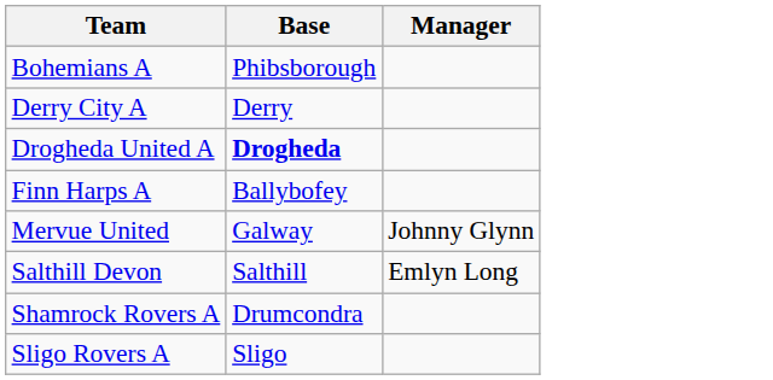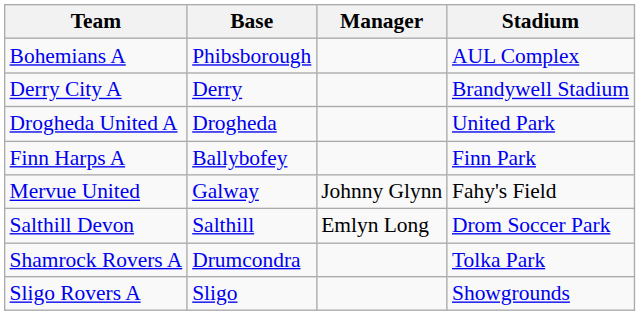+ column: Stadium | AUL Complex | Brandywell Stadium | United Park | Finn Park | Fahy's Field | Drom Soccer Park | Tolka Park | Showgrounds
Drogheda United A | Base: bold -> normal
